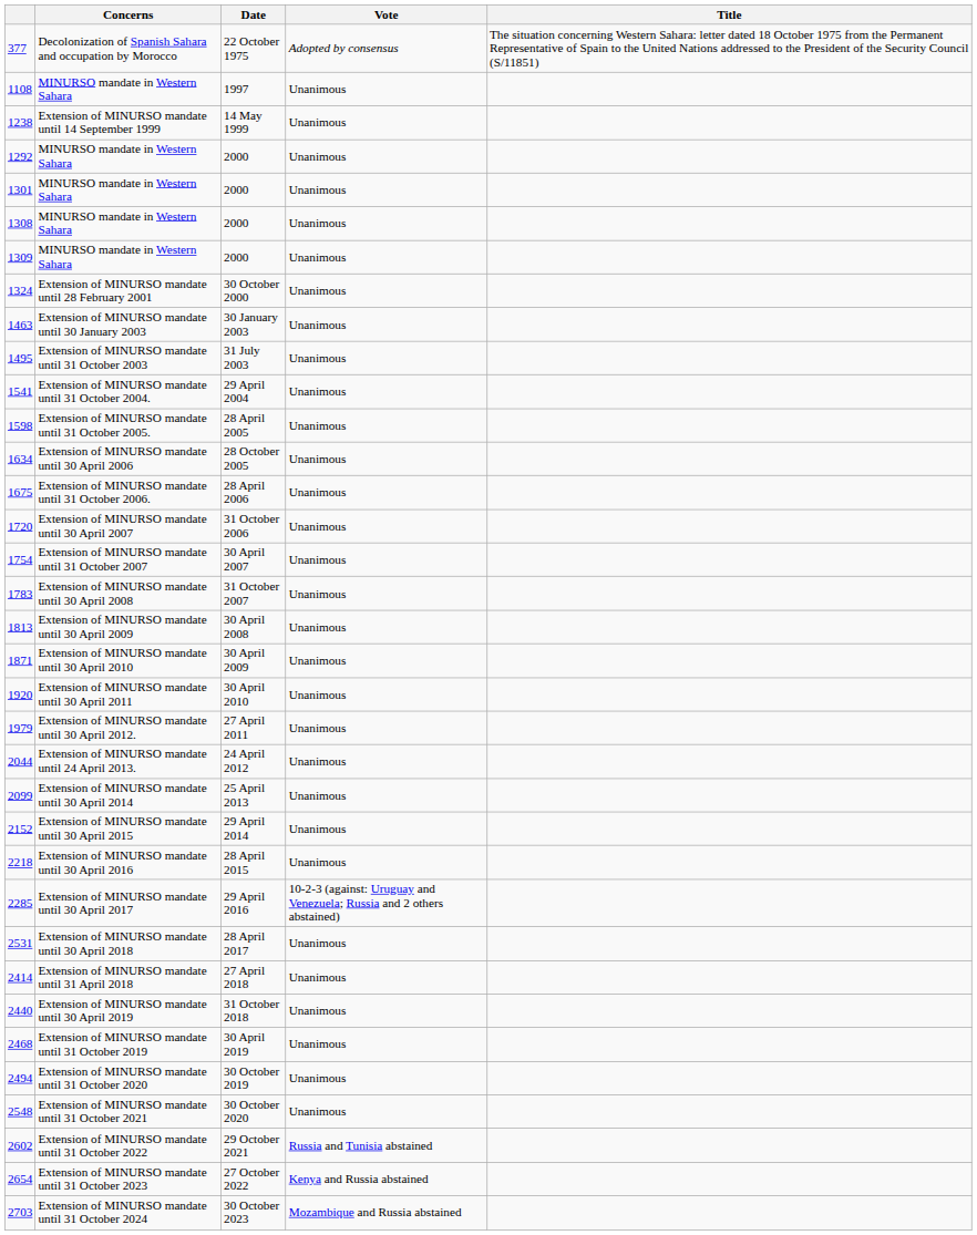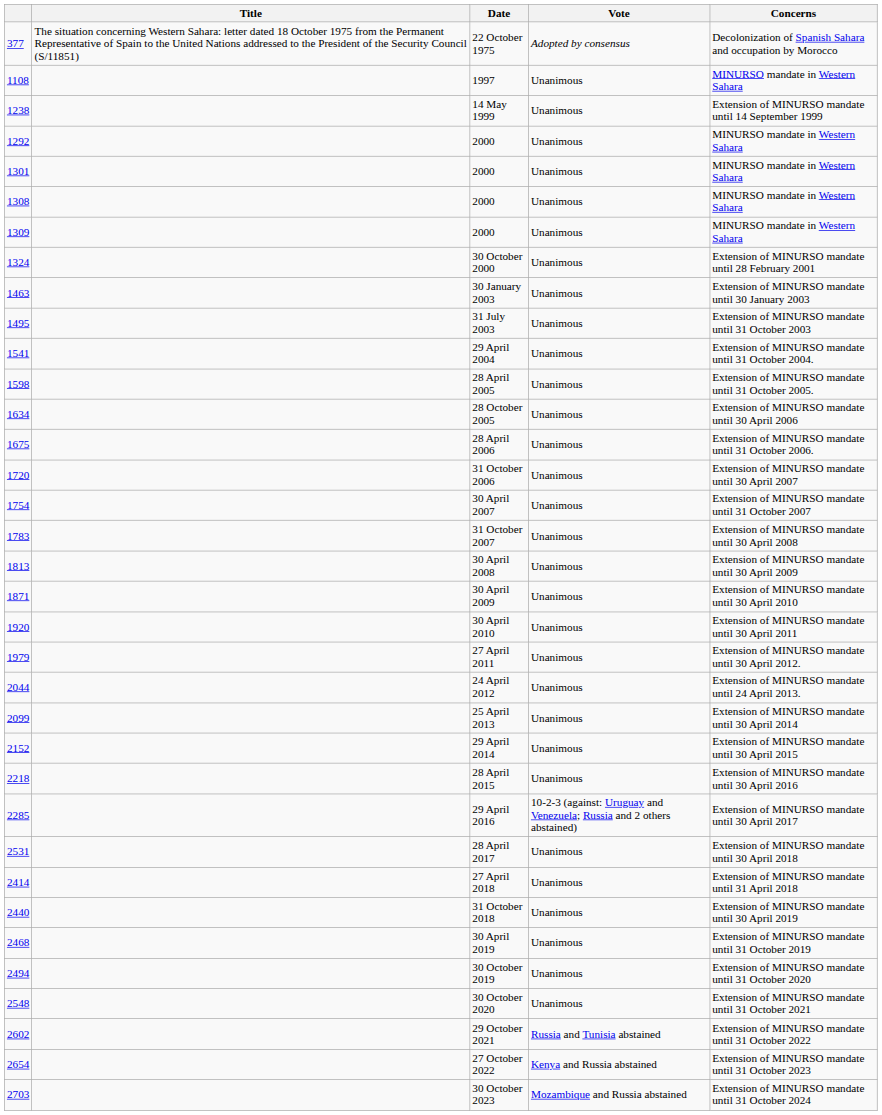columns swapped: Title <-> Concerns
